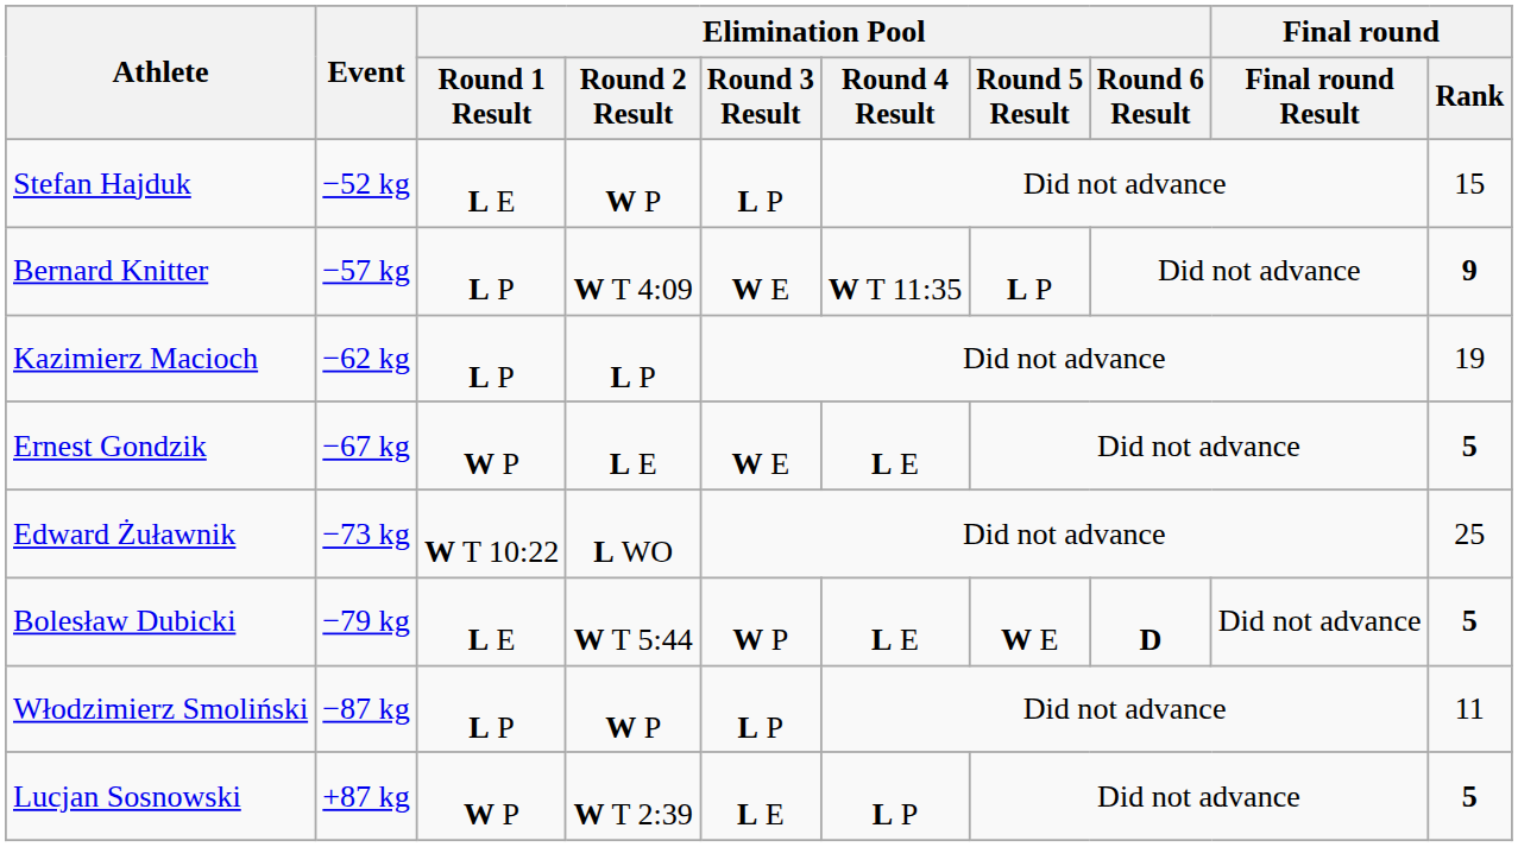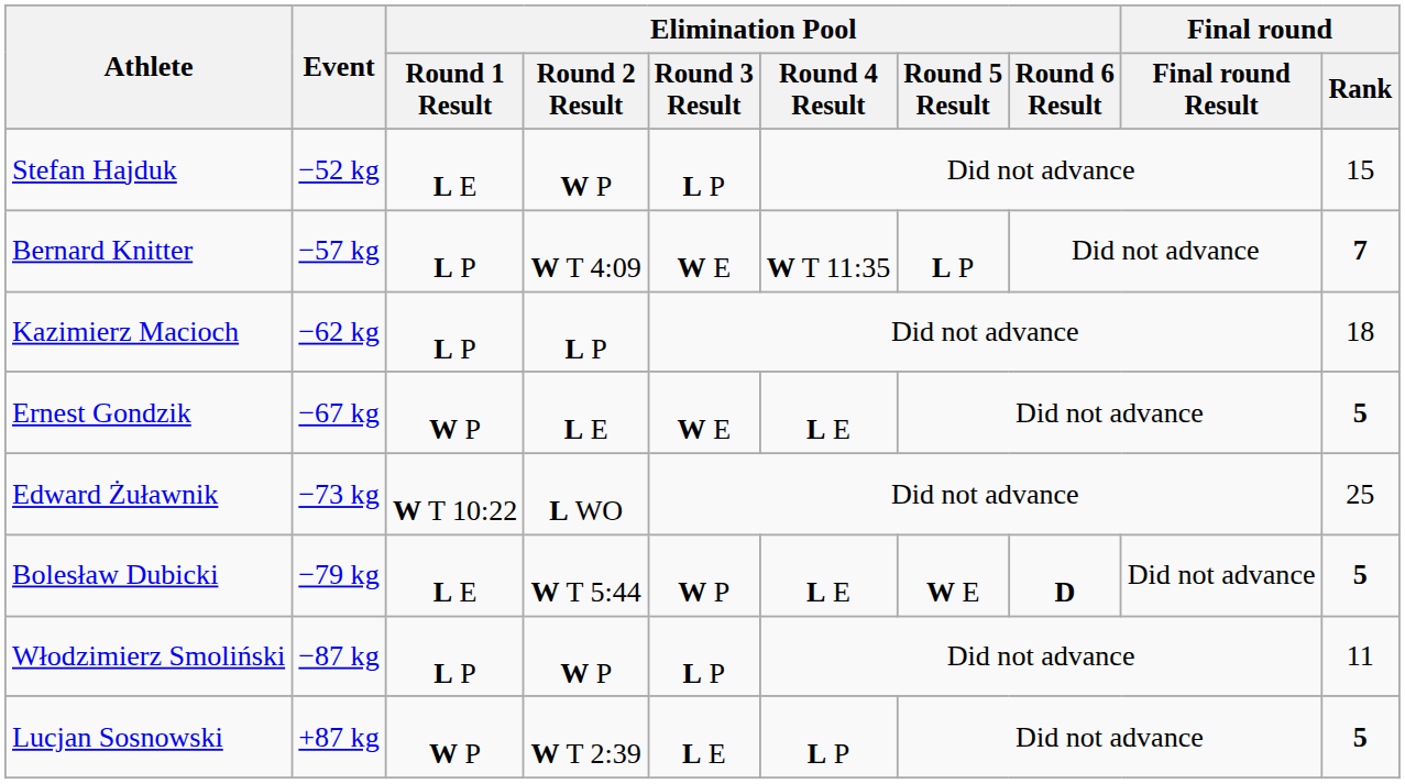Bernard Knitter | Final round / Rank: 9 -> 7
Kazimierz Macioch | Final round / Rank: 19 -> 18
